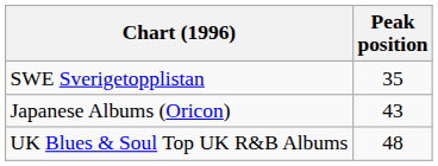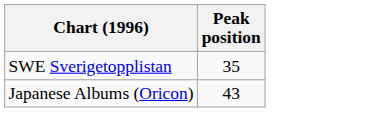- row: UK Blues & Soul Top UK R&B Albums | 48
